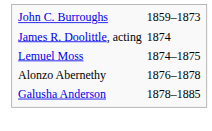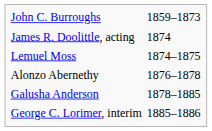+ row: George C. Lorimer, interim | 1885–1886
